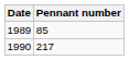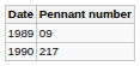1989 | Pennant number: 85 -> 09
